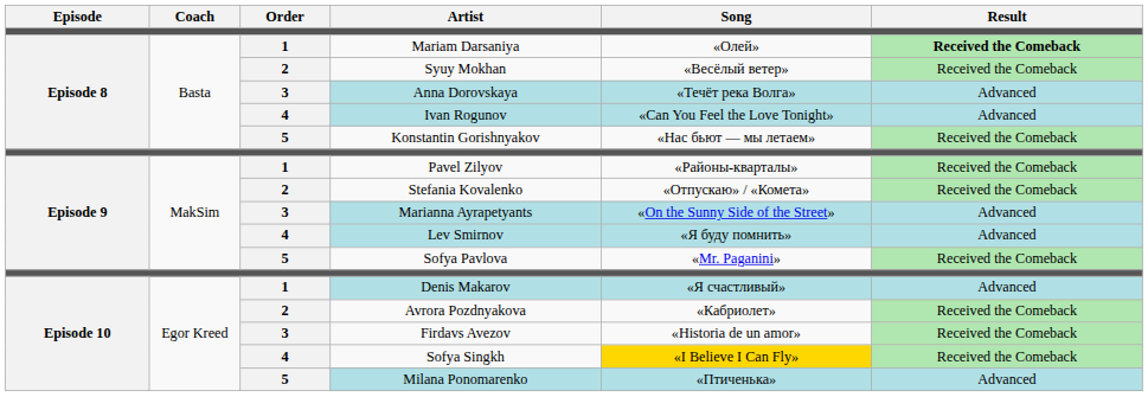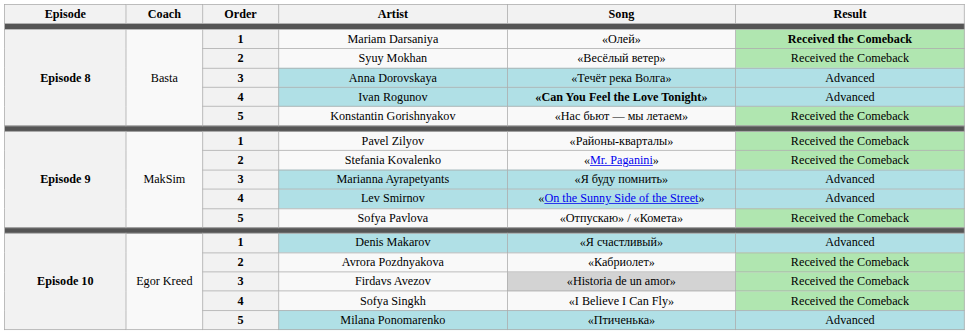Ivan Rogunov | Song: normal -> bold
Stefania Kovalenko | Song: «Отпускаю» / «Комета» -> «Mr. Paganini»
Marianna Ayrapetyants | Song: «On the Sunny Side of the Street» -> «Я буду помнить»
Lev Smirnov | Song: «Я буду помнить» -> «On the Sunny Side of the Street»
Sofya Pavlova | Song: «Mr. Paganini» -> «Отпускаю» / «Комета»
Firdavs Avezov | Song: no background -> lightgrey background
Sofya Singkh | Song: gold background -> no background
